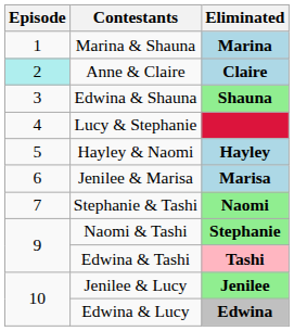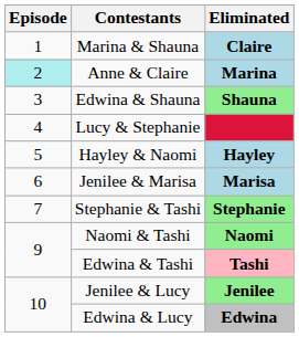Marina & Shauna | Eliminated: Marina -> Claire
Anne & Claire | Eliminated: Claire -> Marina
Stephanie & Tashi | Eliminated: Naomi -> Stephanie
Naomi & Tashi | Eliminated: Stephanie -> Naomi
